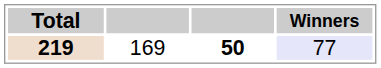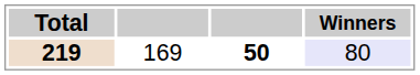219 | Winners: 77 -> 80
